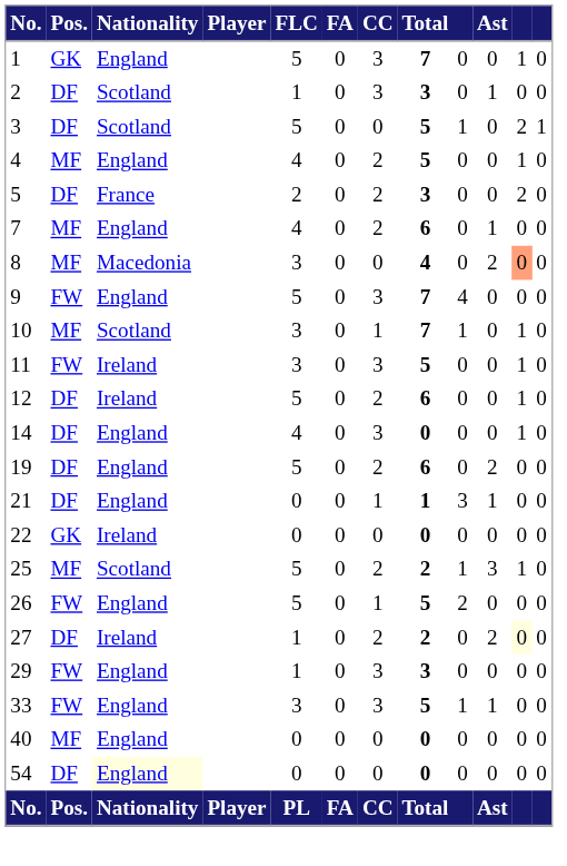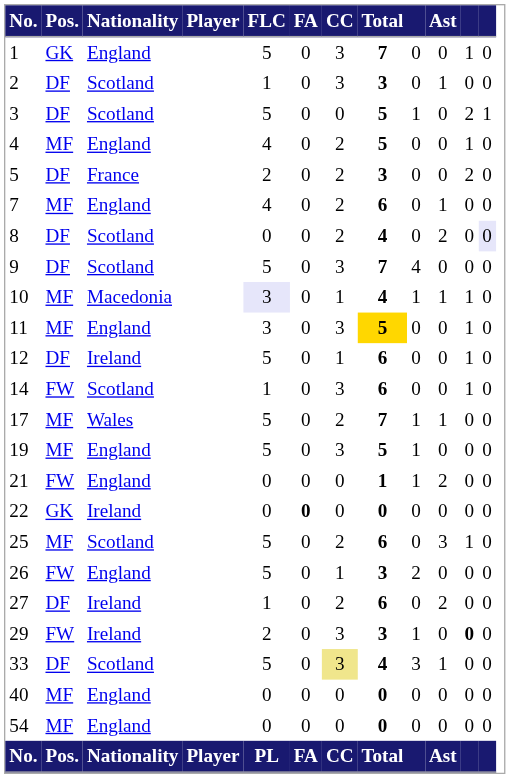8 | Pos.: MF -> DF
8 | Nationality: Macedonia -> Scotland
8 | FLC: 3 -> 0
8 | CC: 0 -> 2
8 | column 11: lightsalmon background -> no background
8 | column 12: no background -> lavender background
9 | Pos.: FW -> DF
9 | Nationality: England -> Scotland
10 | Nationality: Scotland -> Macedonia
10 | FLC: no background -> lavender background
10 | Total: 7 -> 4
10 | Ast: 0 -> 1
11 | Pos.: FW -> MF
11 | Nationality: Ireland -> England
11 | Total: no background -> gold background
12 | CC: 2 -> 1
14 | Pos.: DF -> FW
14 | Nationality: England -> Scotland
14 | FLC: 4 -> 1
14 | Total: 0 -> 6
+ row: 17 | MF | Wales | 5 | 0 | 2 | 7 | 1 | 1 | 0 | 0
19 | Pos.: DF -> MF
19 | CC: 2 -> 3
19 | Total: 6 -> 5
19 | column 9: 0 -> 1
19 | Ast: 2 -> 0
21 | Pos.: DF -> FW
21 | CC: 1 -> 0
21 | column 9: 3 -> 1
21 | Ast: 1 -> 2
22 | FA: normal -> bold
25 | Total: 2 -> 6
25 | column 9: 1 -> 0
26 | Total: 5 -> 3
27 | Total: 2 -> 6
27 | column 11: lightyellow background -> no background
29 | Nationality: England -> Ireland
29 | FLC: 1 -> 2
29 | column 9: 0 -> 1
29 | column 11: normal -> bold
33 | Pos.: FW -> DF
33 | Nationality: England -> Scotland
33 | FLC: 3 -> 5
33 | CC: no background -> khaki background
33 | Total: 5 -> 4
33 | column 9: 1 -> 3
54 | Pos.: DF -> MF
54 | Nationality: lightyellow background -> no background
